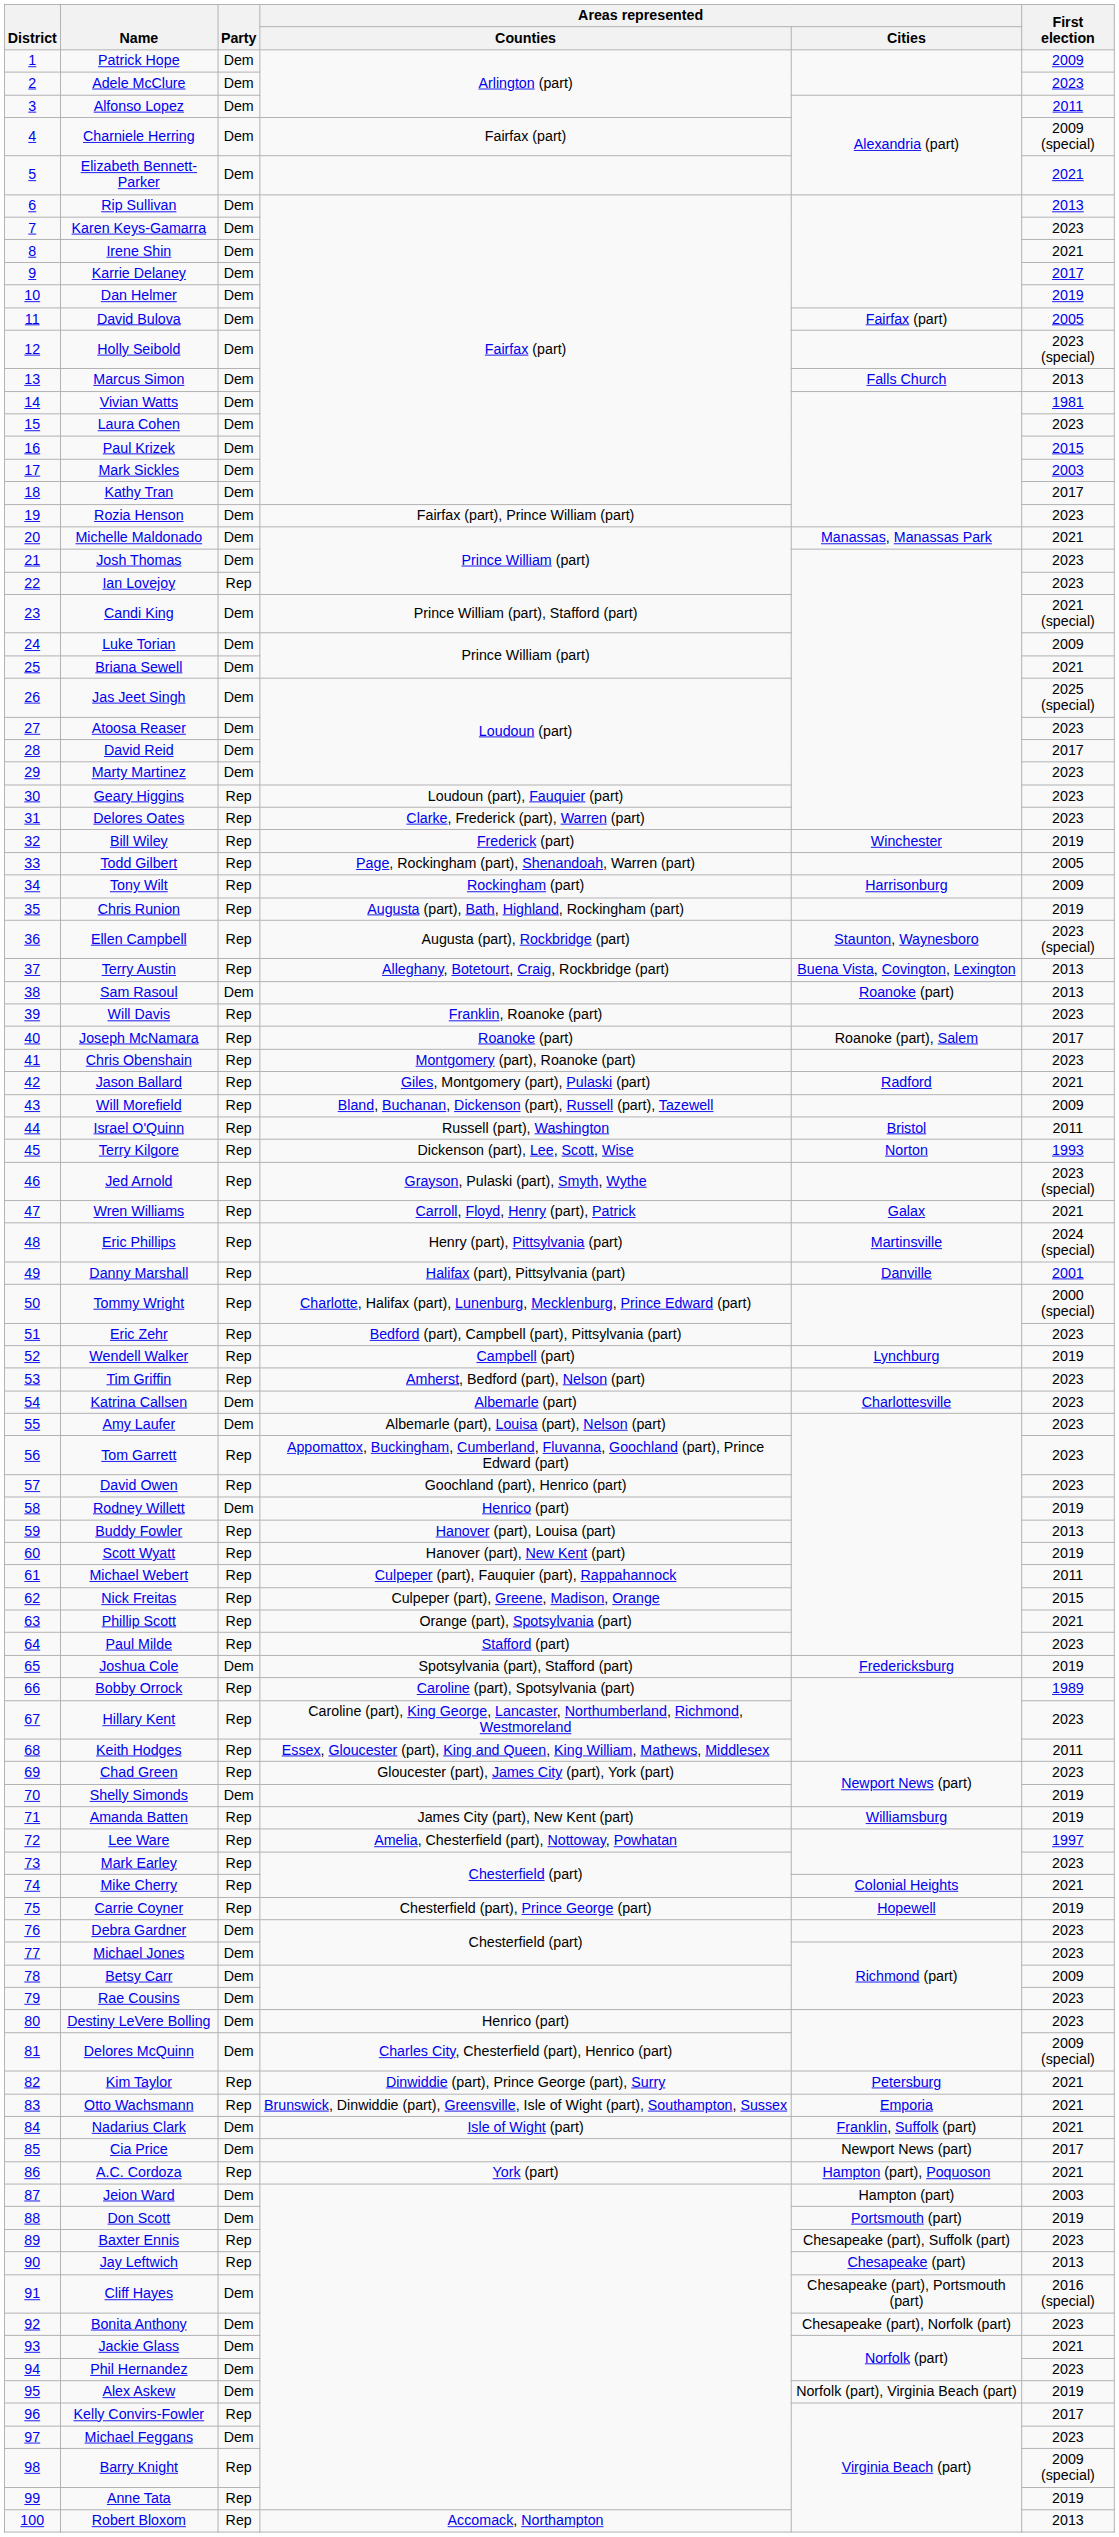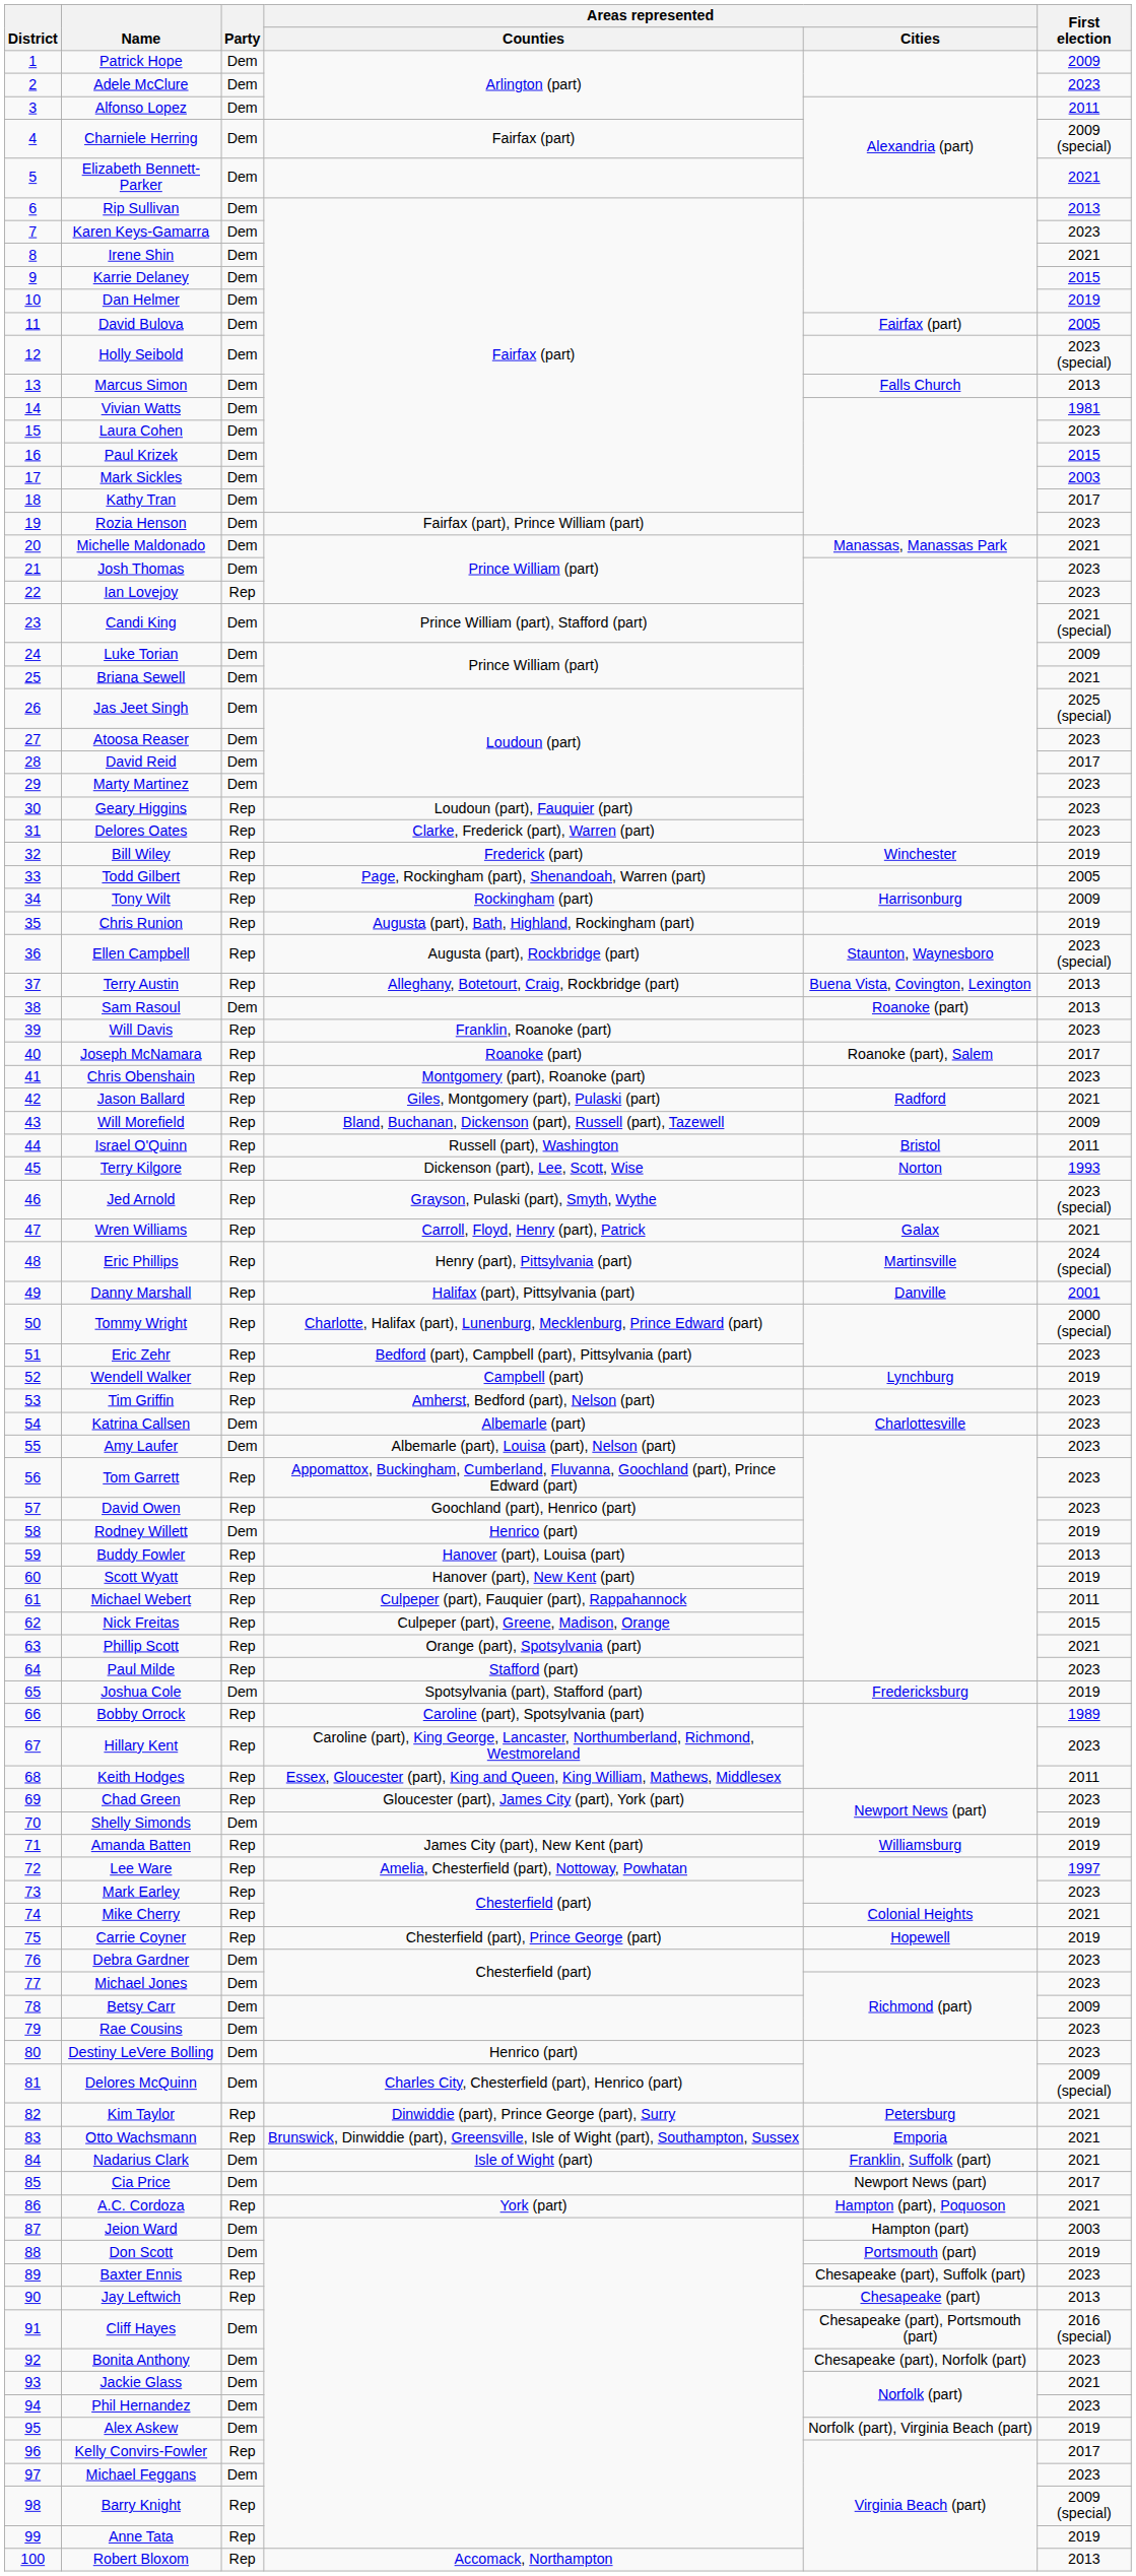Karrie Delaney | First election: 2017 -> 2015
